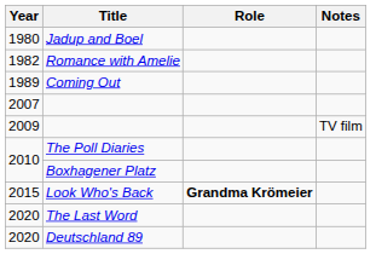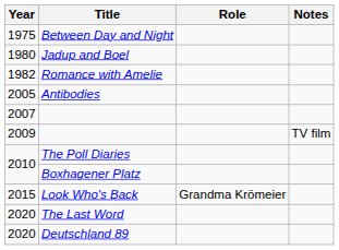+ row: 1975 | Between Day and Night
- row: 1989 | Coming Out
+ row: 2005 | Antibodies
Look Who's Back | Role: bold -> normal
